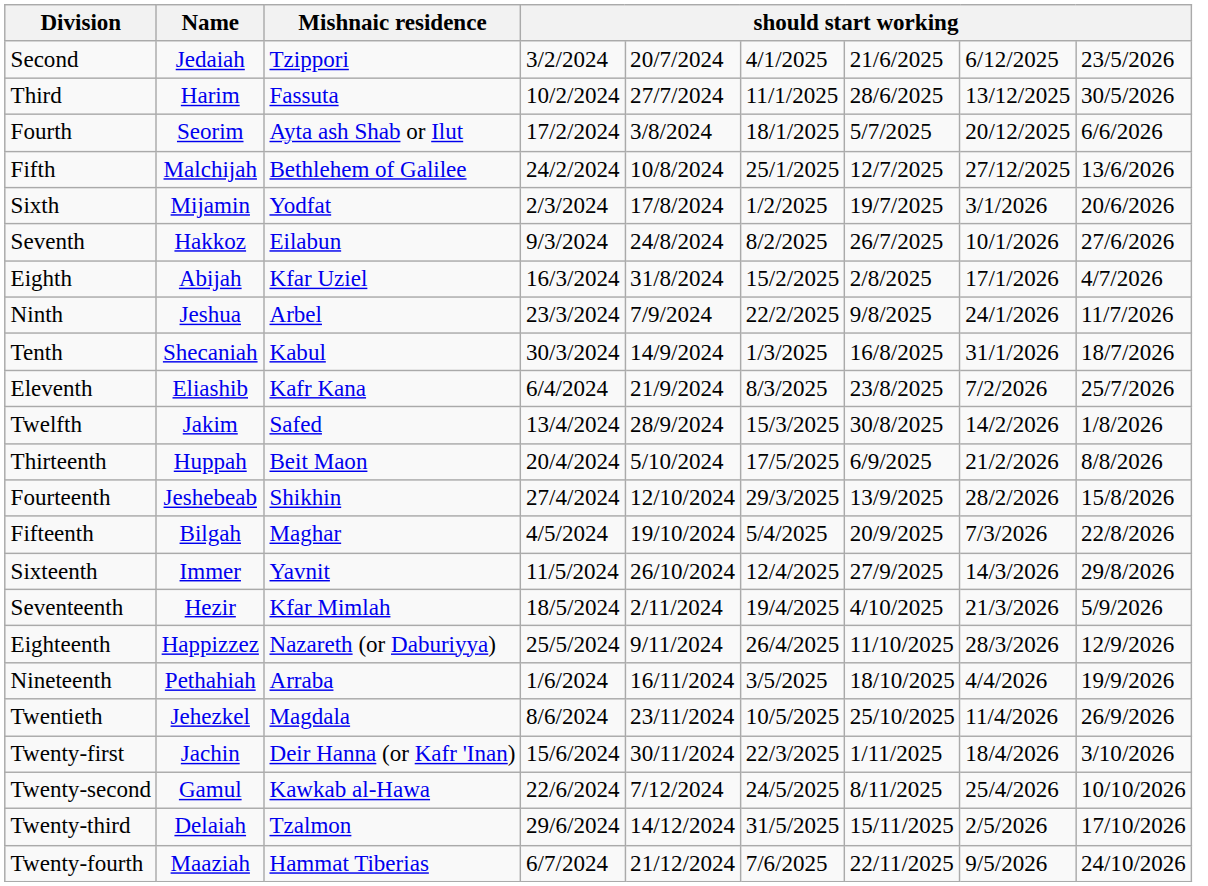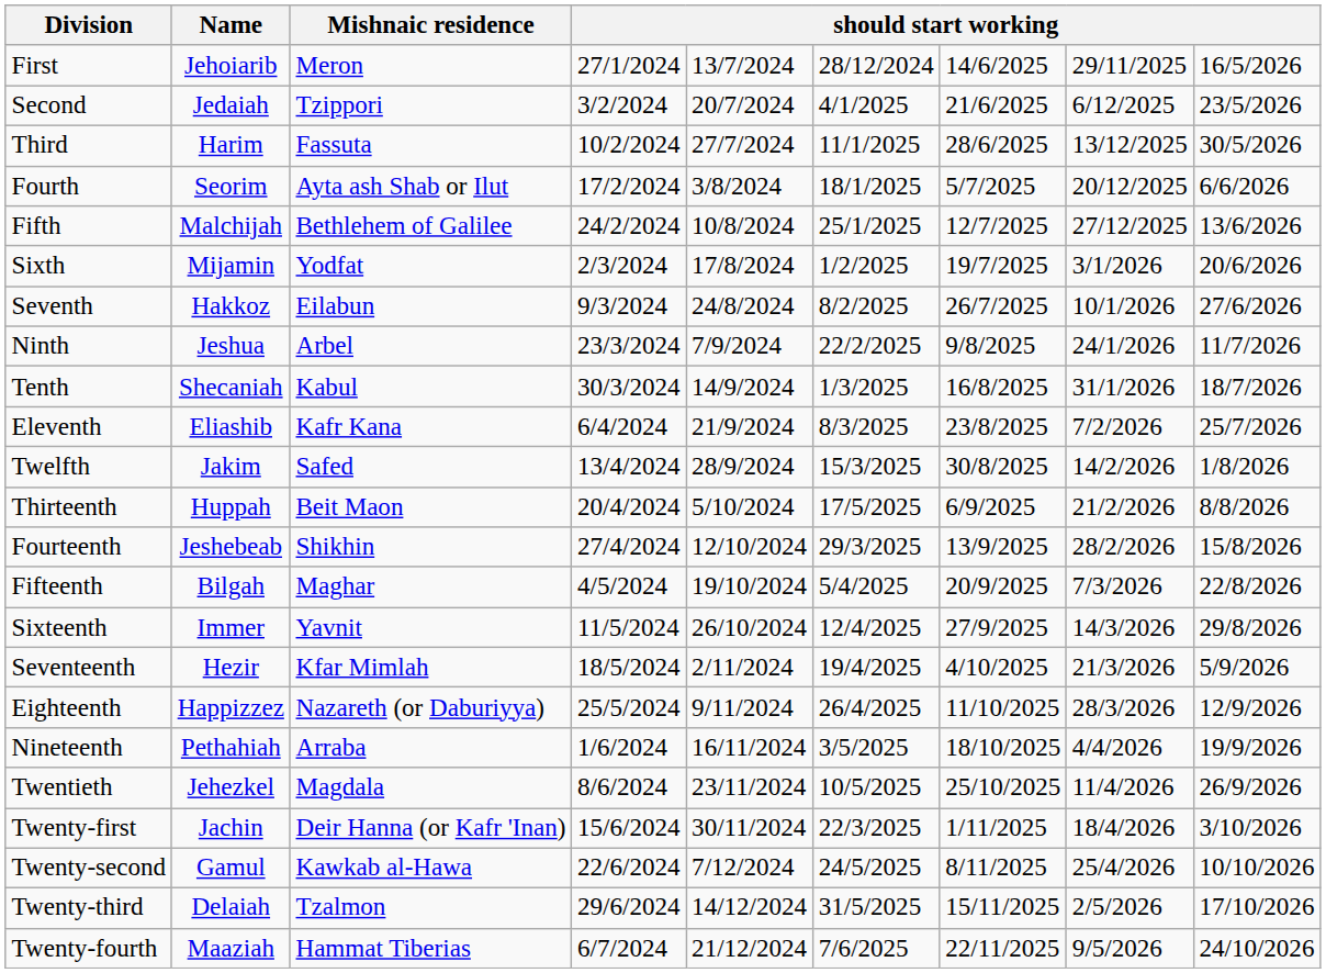+ row: First | Jehoiarib | Meron | 27/1/2024 | 13/7/2024 | 28/12/2024 | 14/6/2025 | 29/11/2025 | 16/5/2026
- row: Eighth | Abijah | Kfar Uziel | 16/3/2024 | 31/8/2024 | 15/2/2025 | 2/8/2025 | 17/1/2026 | 4/7/2026
